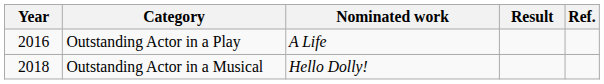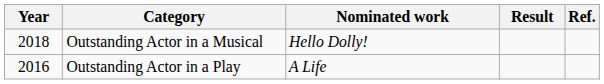rows swapped: Outstanding Actor in a Play <-> Outstanding Actor in a Musical
